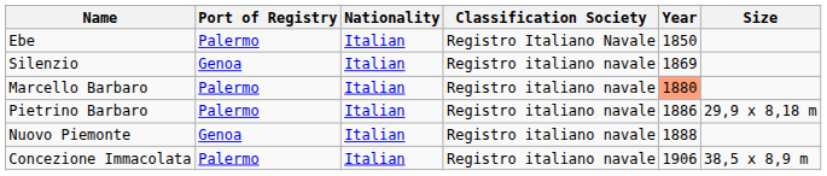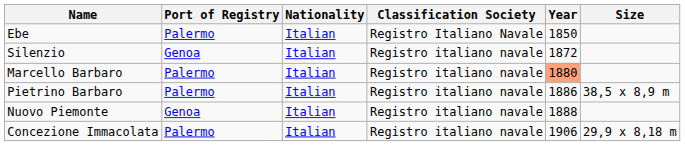Silenzio | Year: 1869 -> 1872
Pietrino Barbaro | Size: 29,9 x 8,18 m -> 38,5 x 8,9 m
Concezione Immacolata | Size: 38,5 x 8,9 m -> 29,9 x 8,18 m
